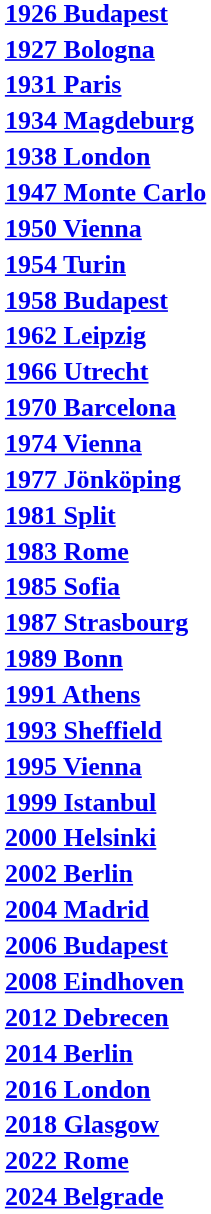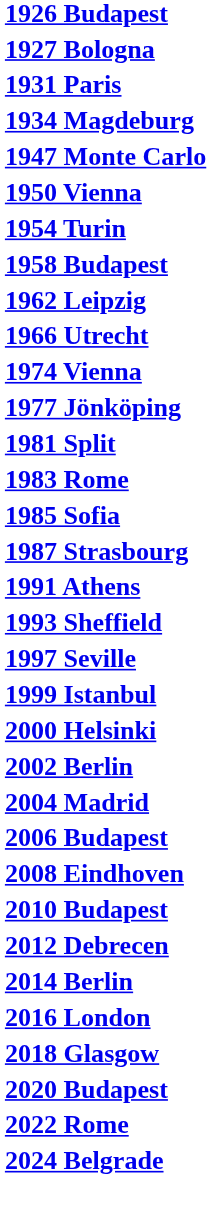- row: 1938 London
- row: 1970 Barcelona
- row: 1989 Bonn
- row: 1995 Vienna
+ row: 1997 Seville
+ row: 2010 Budapest
+ row: 2020 Budapest
